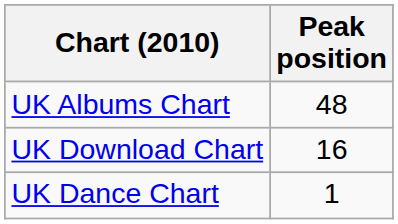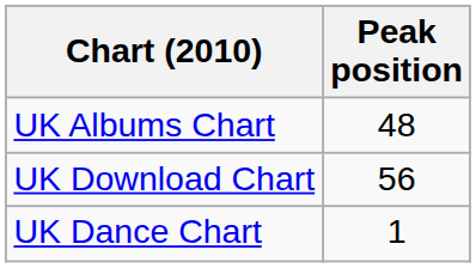UK Download Chart | Peak position: 16 -> 56
